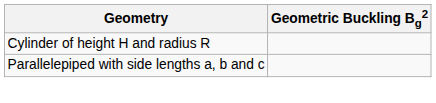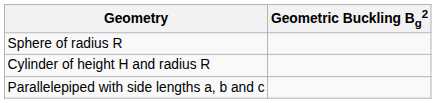+ row: Sphere of radius R
